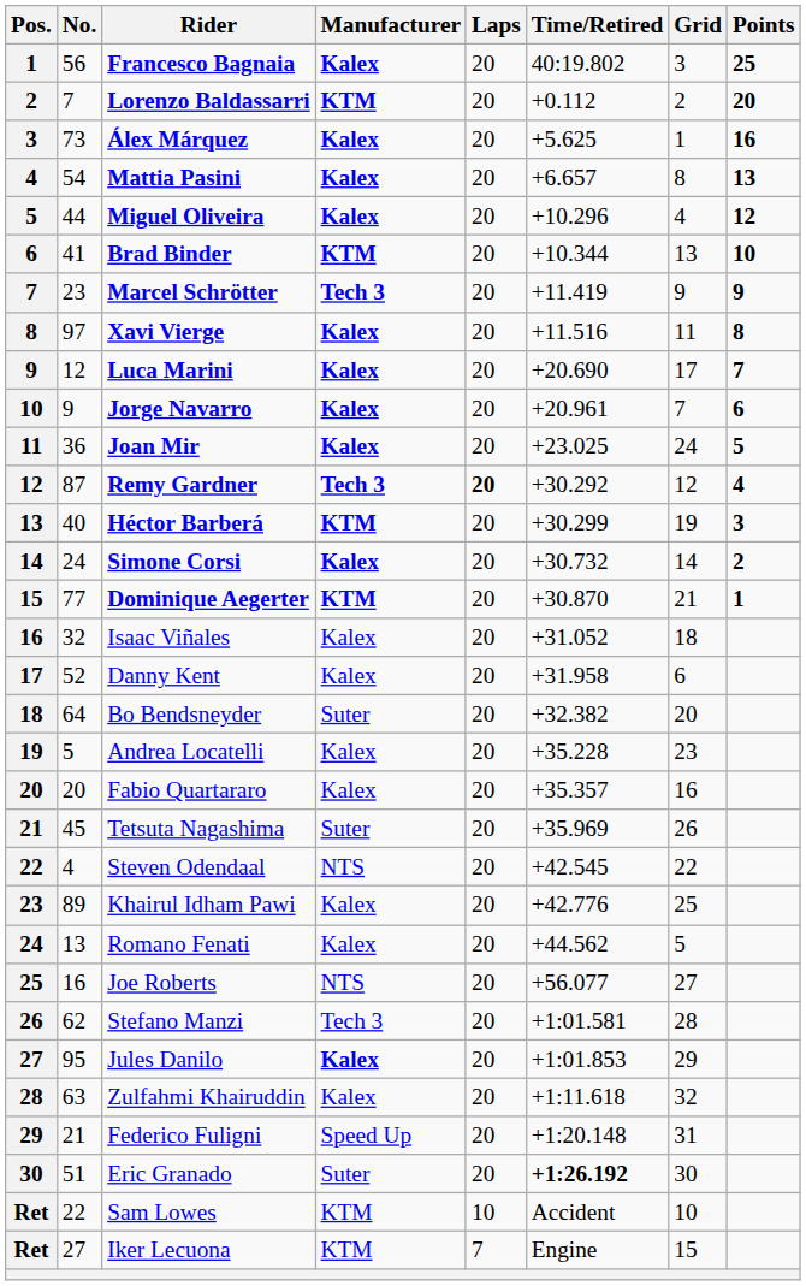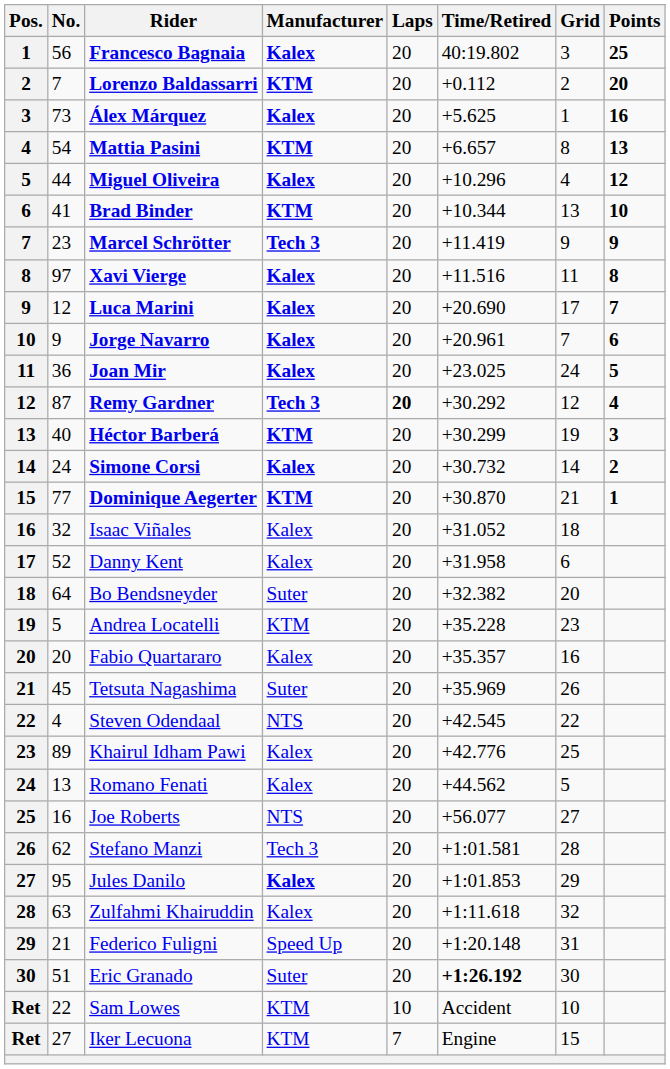Mattia Pasini | Manufacturer: Kalex -> KTM
Andrea Locatelli | Manufacturer: Kalex -> KTM
